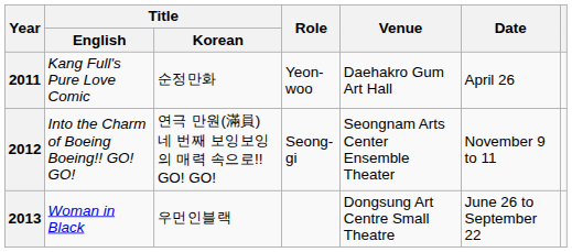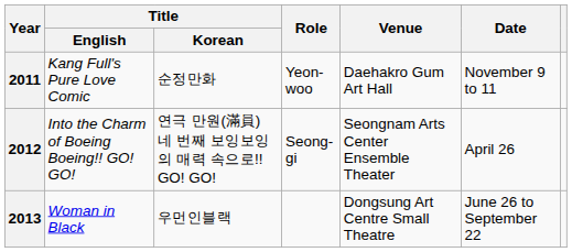2011 | Date: April 26 -> November 9 to 11
2012 | Date: November 9 to 11 -> April 26
